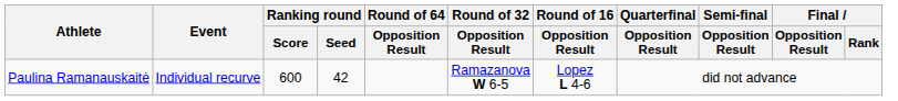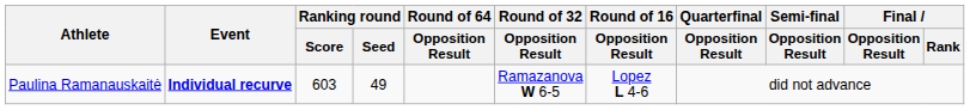Paulina Ramanauskaitė | Event: normal -> bold
Paulina Ramanauskaitė | Ranking round / Score: 600 -> 603
Paulina Ramanauskaitė | Ranking round / Seed: 42 -> 49
